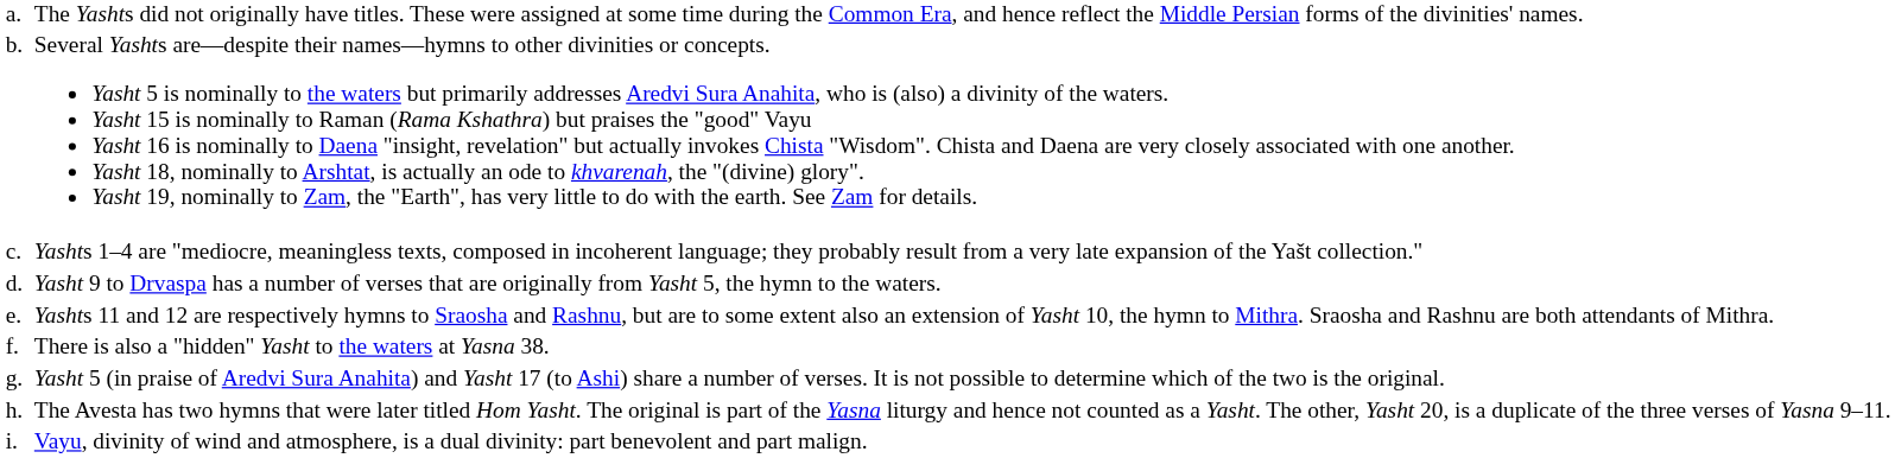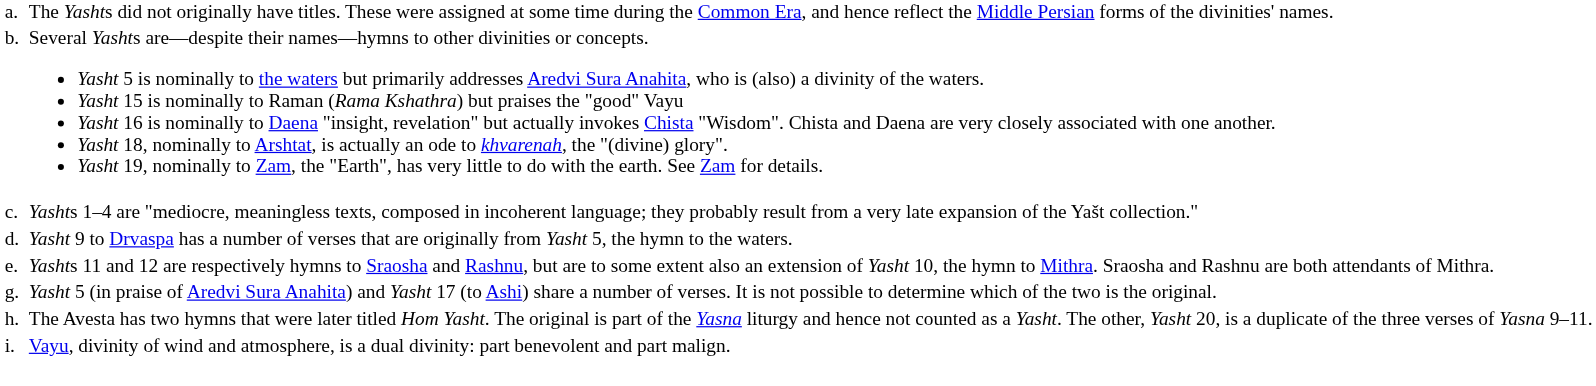- row: f. | There is also a "hidden" Yasht to the waters at Yasna 38.
